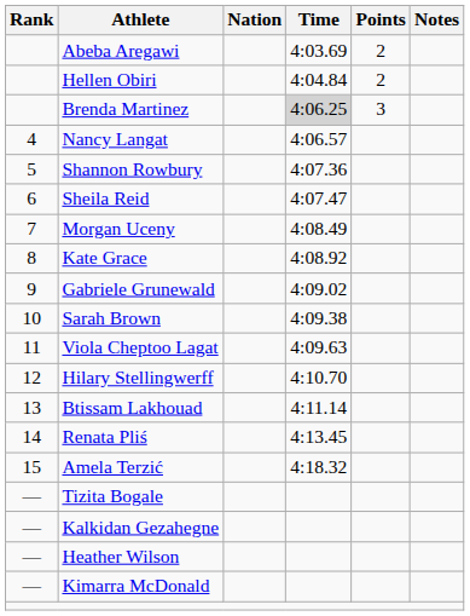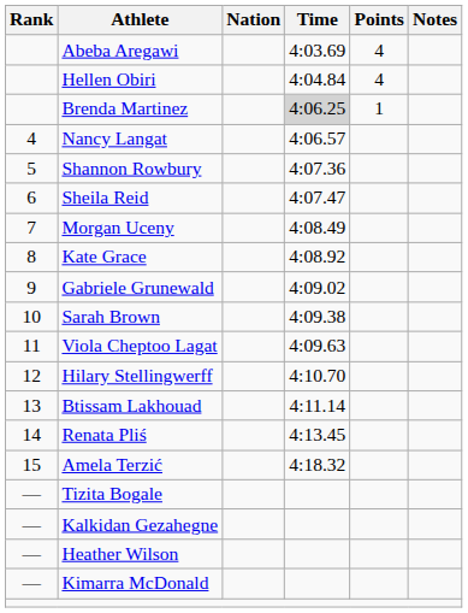Abeba Aregawi | Points: 2 -> 4
Hellen Obiri | Points: 2 -> 4
Brenda Martinez | Points: 3 -> 1
